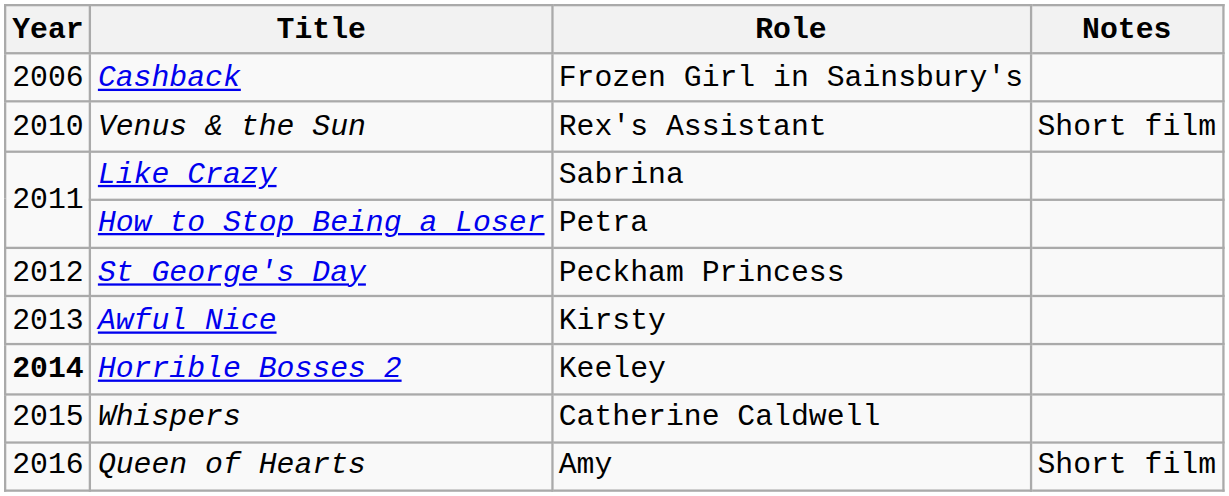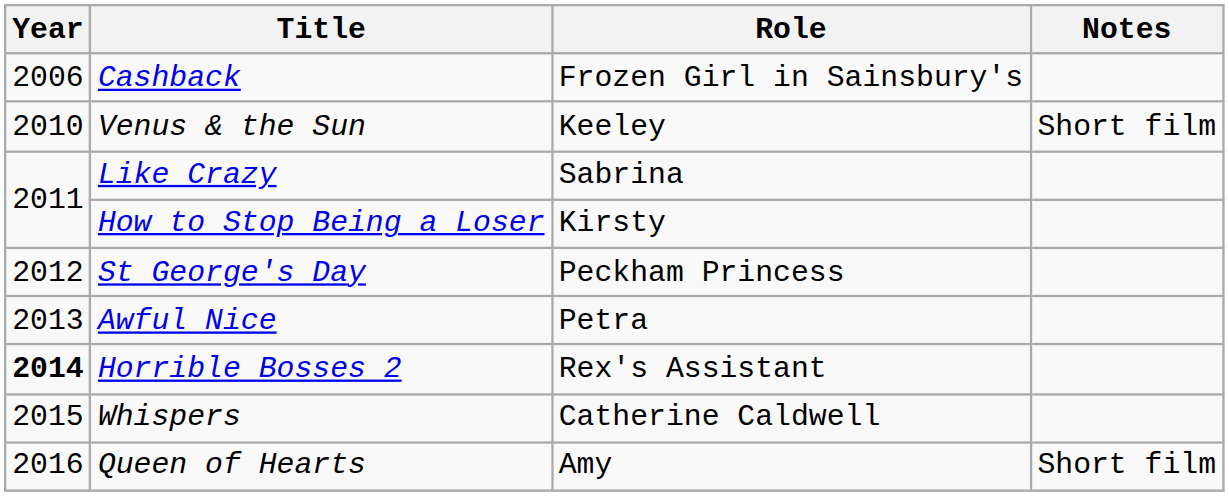Venus & the Sun | Role: Rex's Assistant -> Keeley
How to Stop Being a Loser | Role: Petra -> Kirsty
Awful Nice | Role: Kirsty -> Petra
Horrible Bosses 2 | Role: Keeley -> Rex's Assistant
